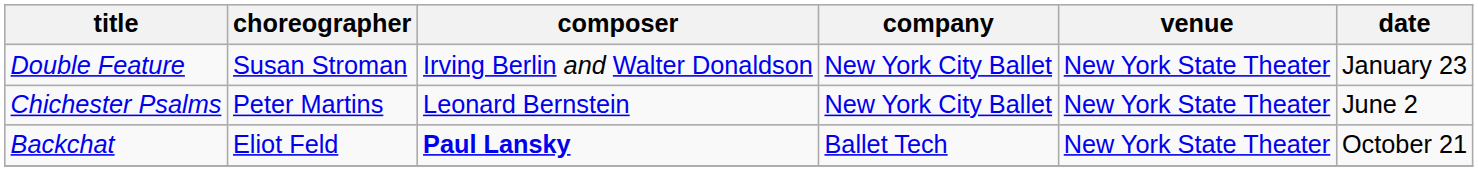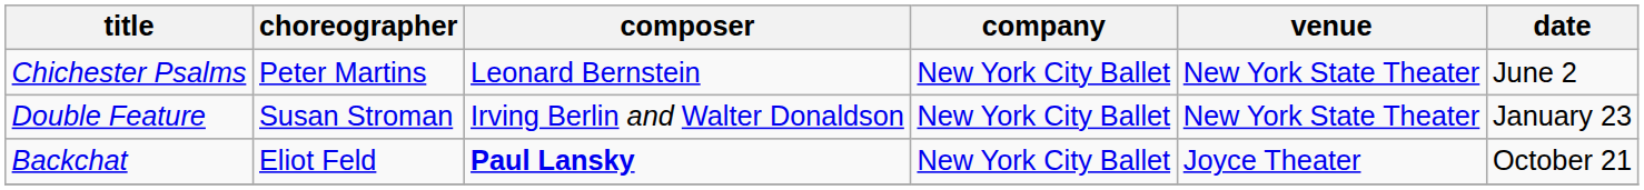rows swapped: Double Feature <-> Chichester Psalms
Backchat | company: Ballet Tech -> New York City Ballet
Backchat | venue: New York State Theater -> Joyce Theater
